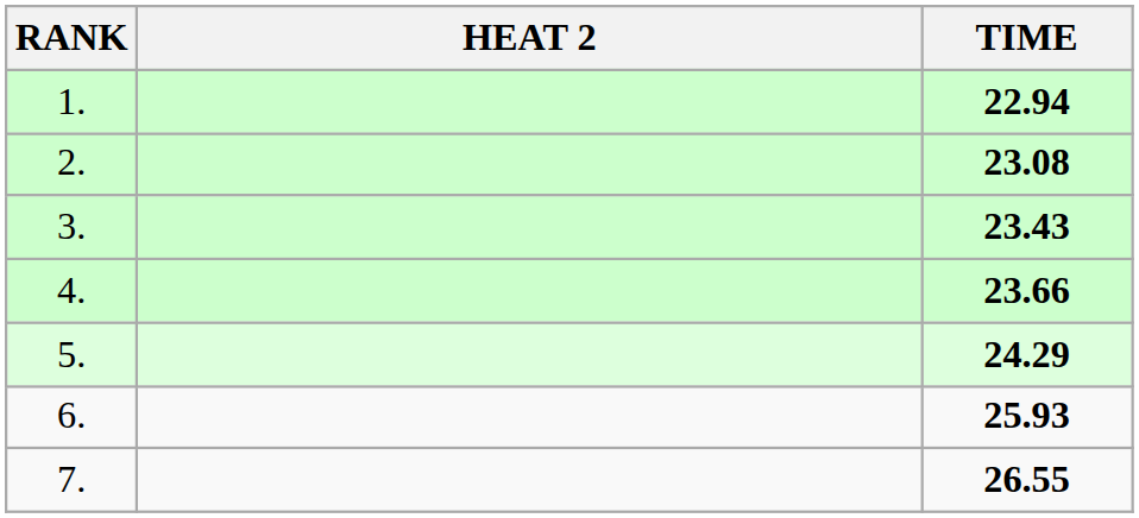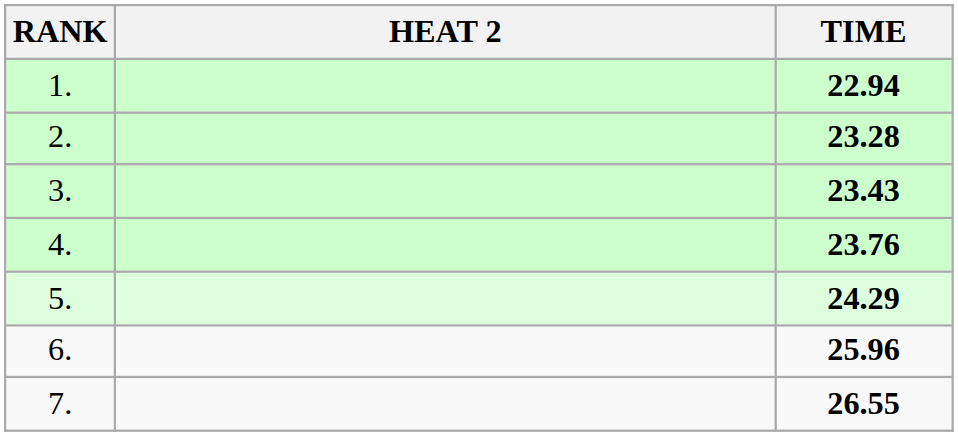2. | TIME: 23.08 -> 23.28
4. | TIME: 23.66 -> 23.76
6. | TIME: 25.93 -> 25.96
